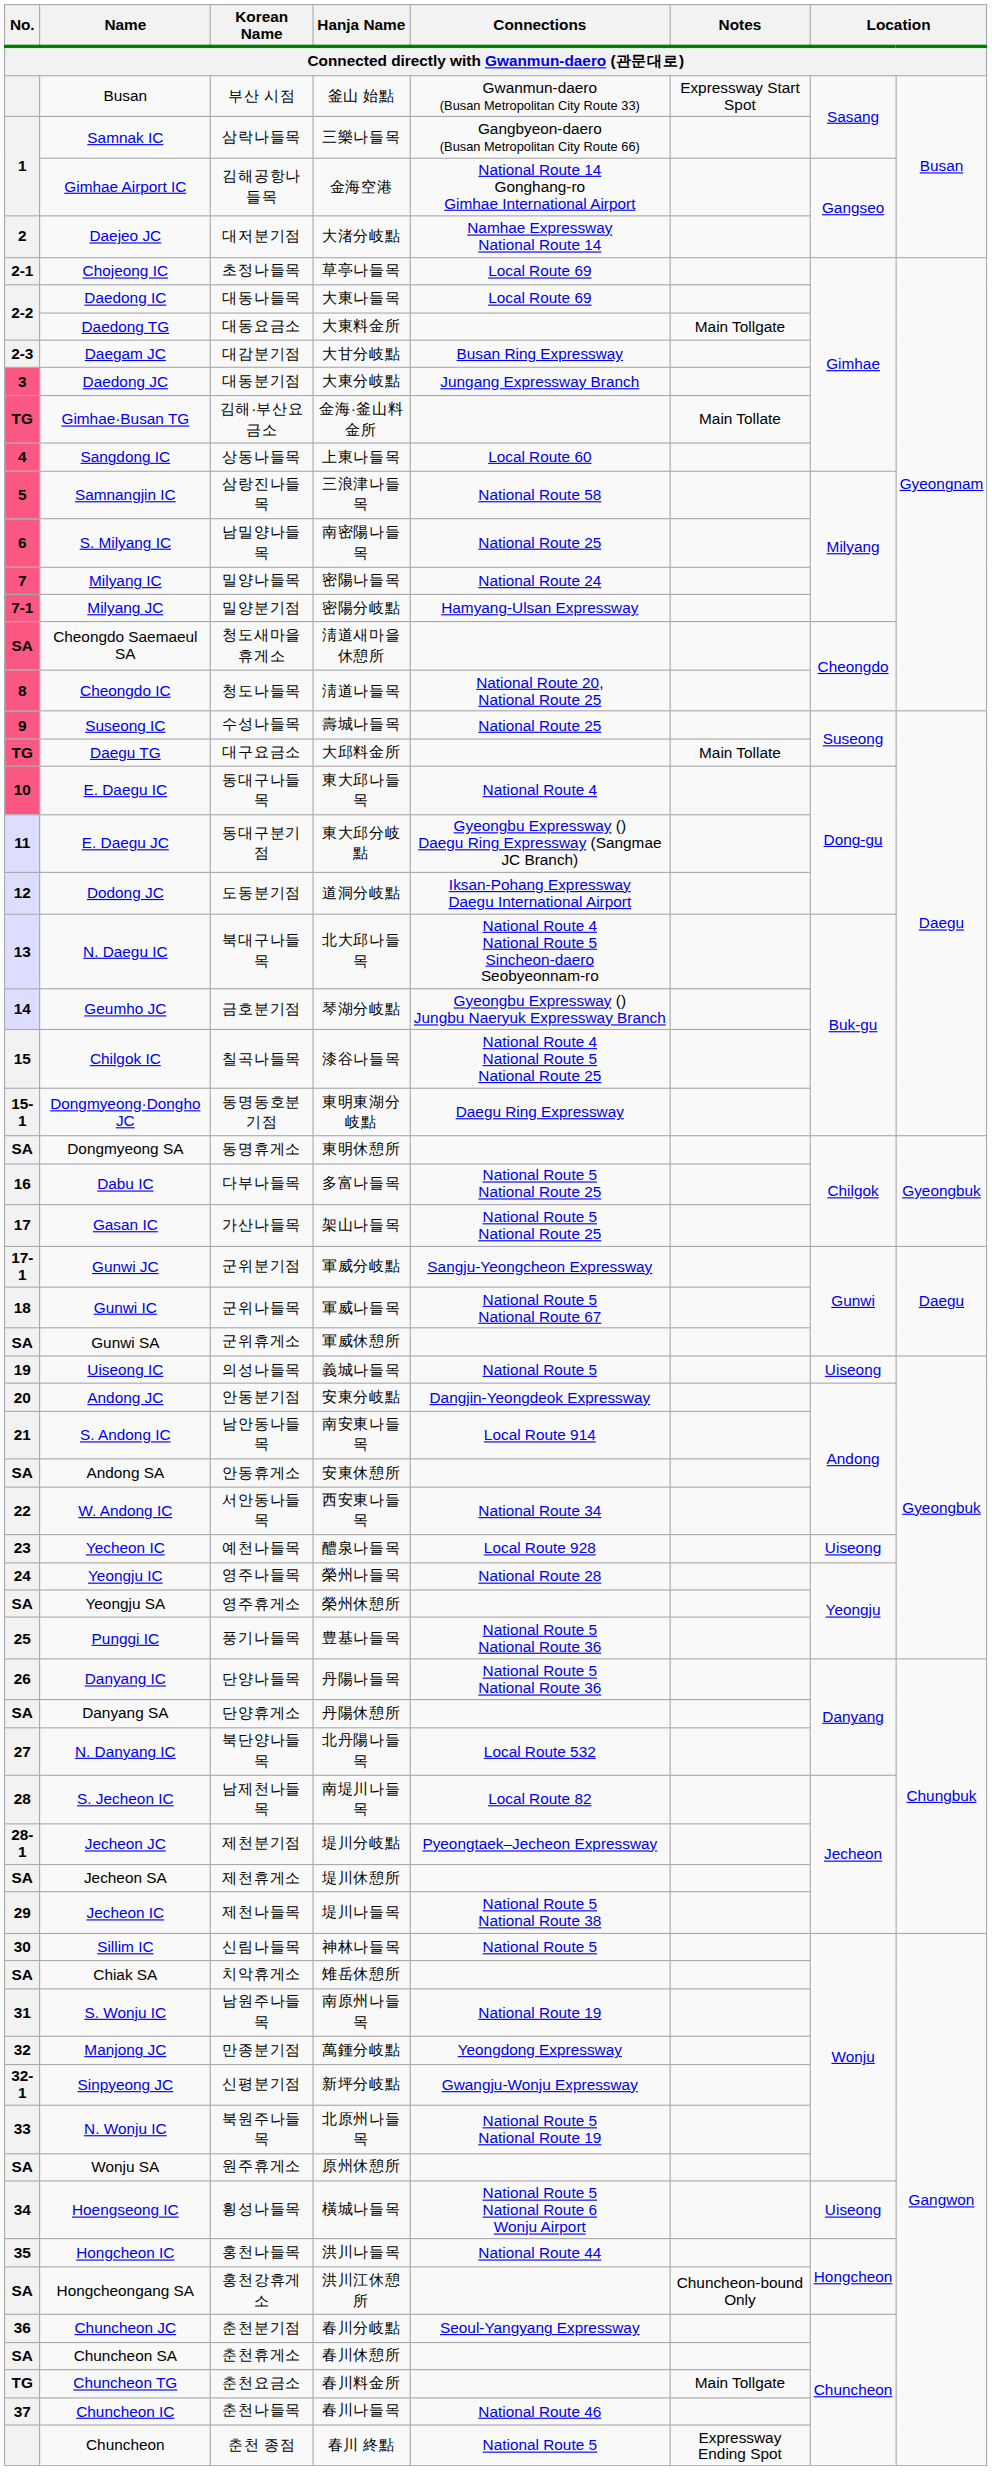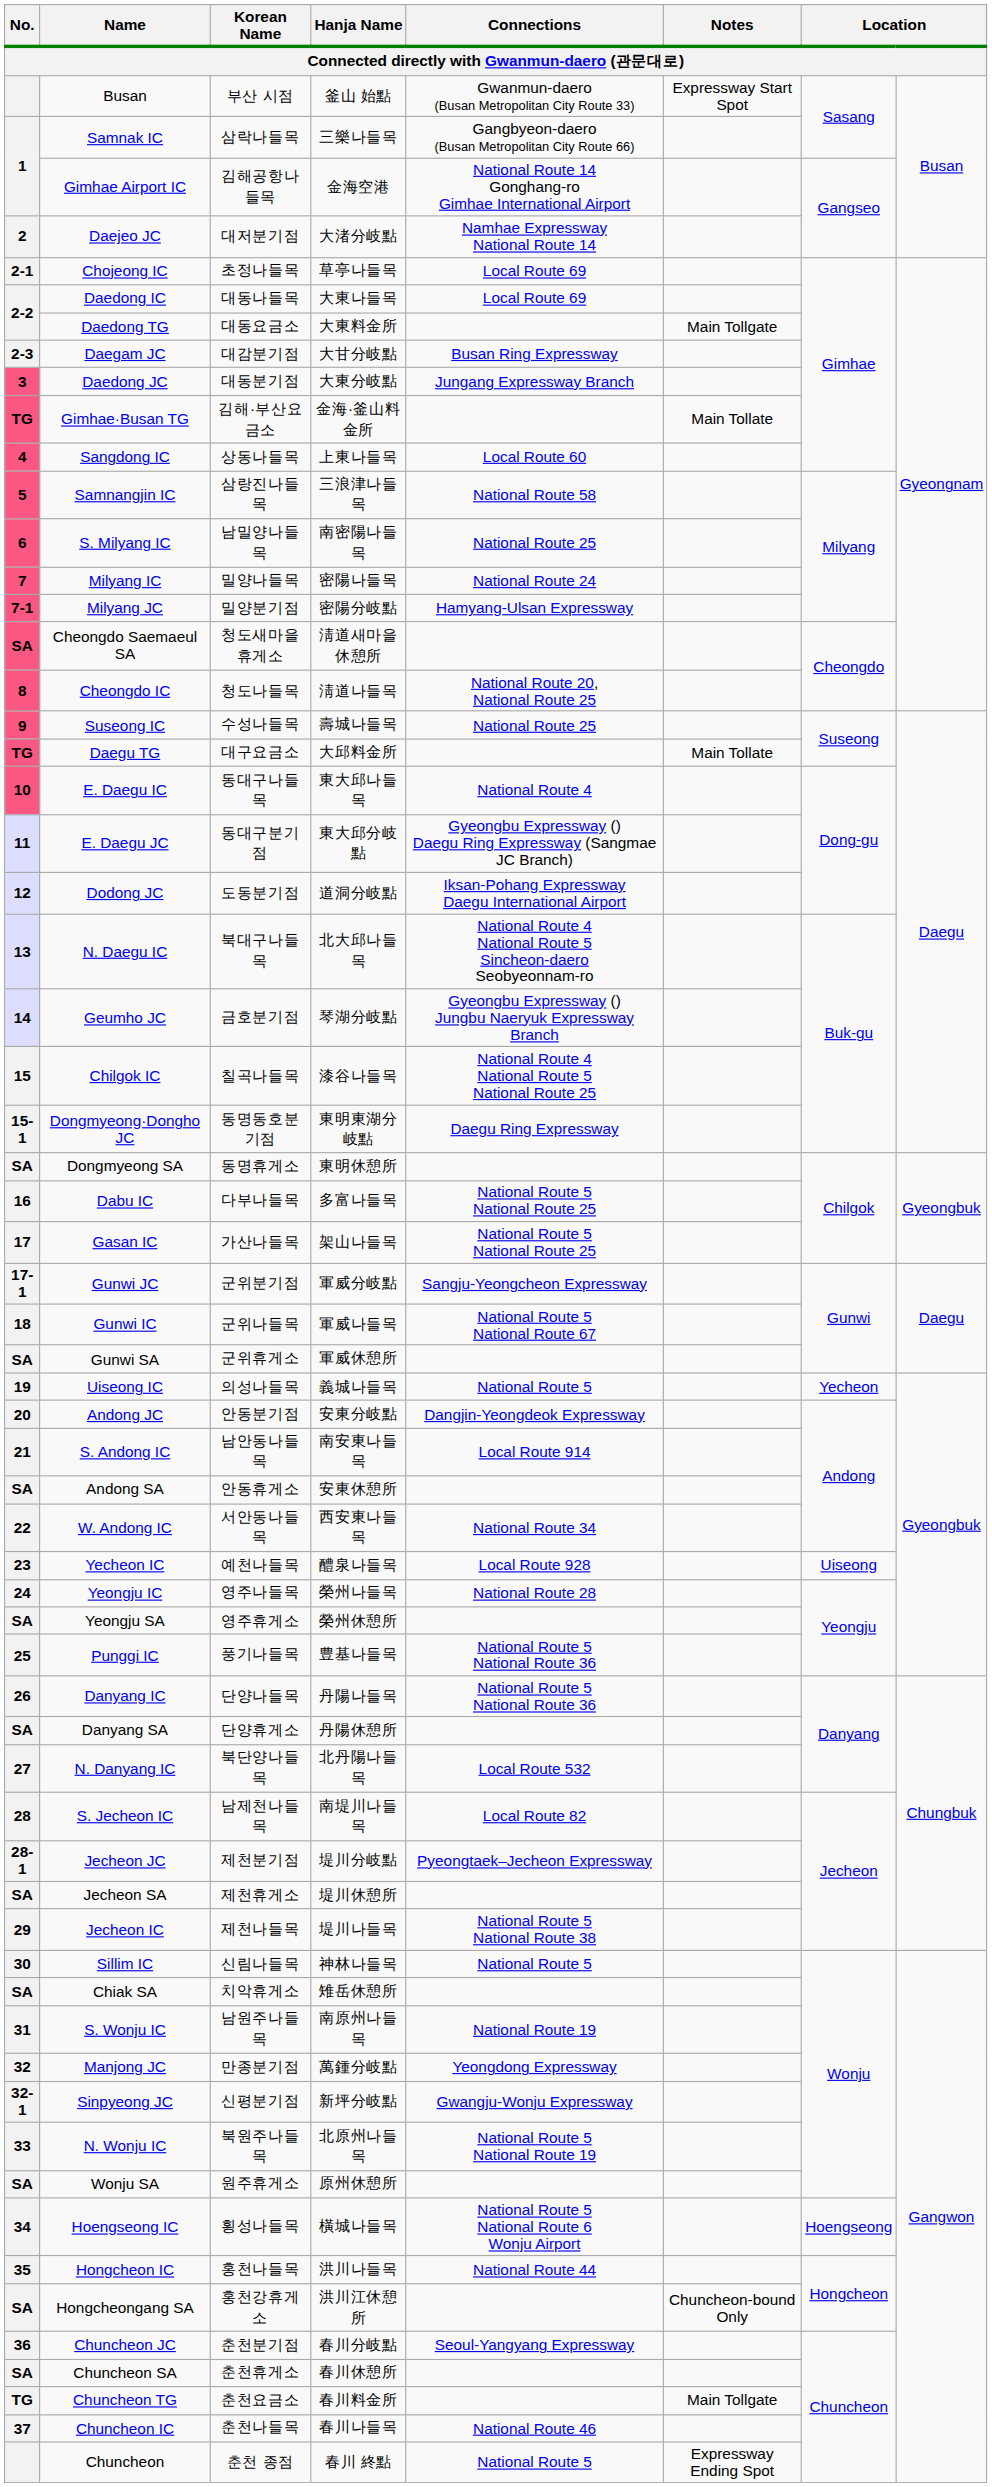Uiseong IC | column 7: Uiseong -> Yecheon
Hoengseong IC | column 7: Uiseong -> Hoengseong
